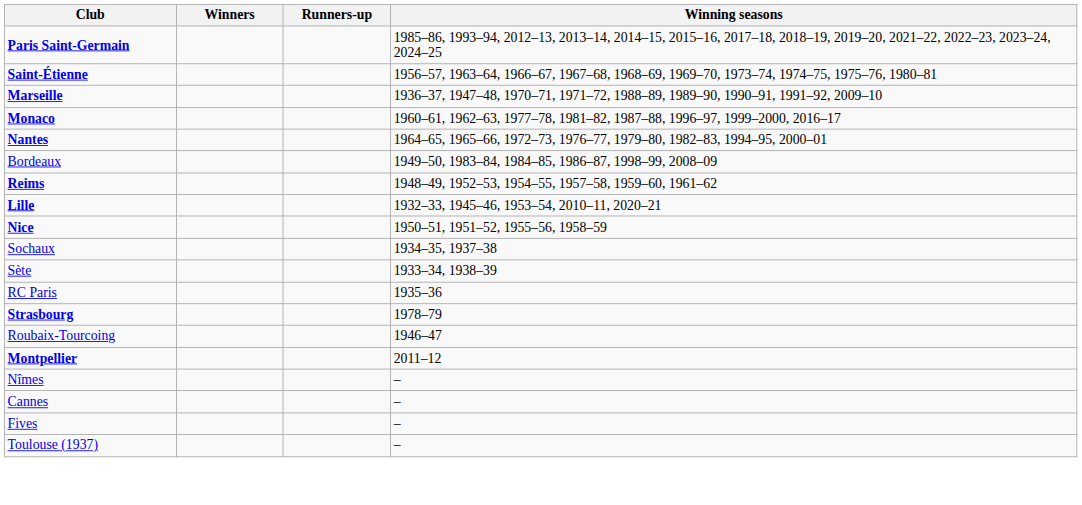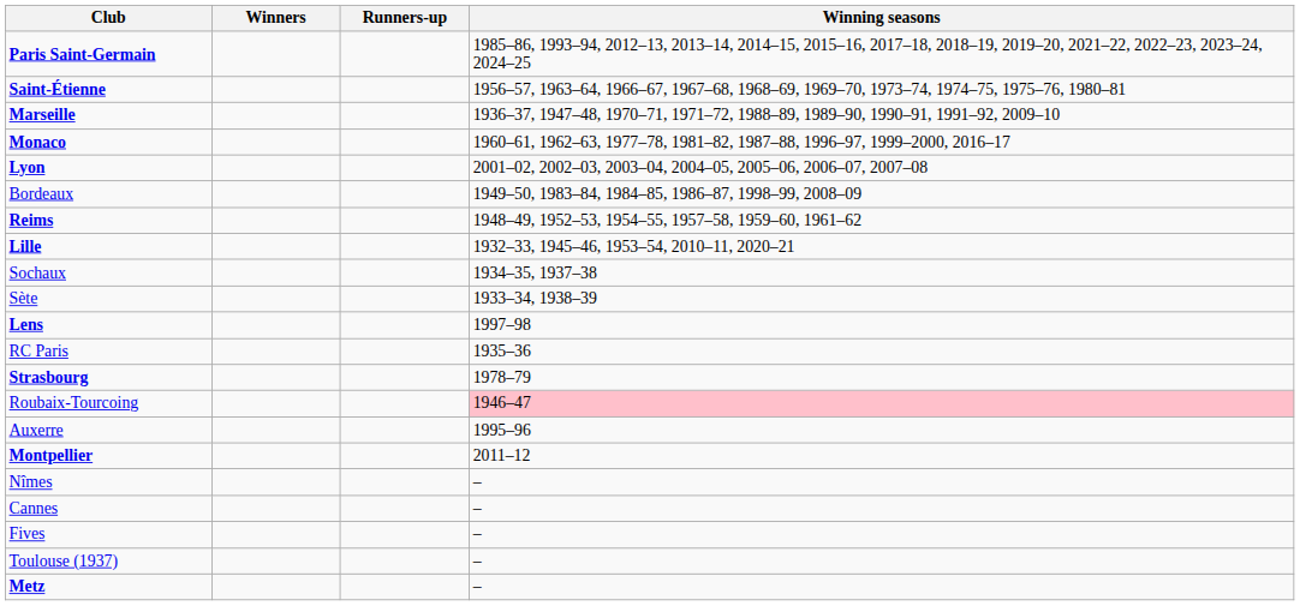- row: Nantes | 1964–65, 1965–66, 1972–73, 1976–77, 1979–80, 1982–83, 1994–95, 2000–01
+ row: Lyon | 2001–02, 2002–03, 2003–04, 2004–05, 2005–06, 2006–07, 2007–08
- row: Nice | 1950–51, 1951–52, 1955–56, 1958–59
+ row: Lens | 1997–98
Roubaix-Tourcoing | Winning seasons: no background -> pink background
+ row: Auxerre | 1995–96
+ row: Metz | –
